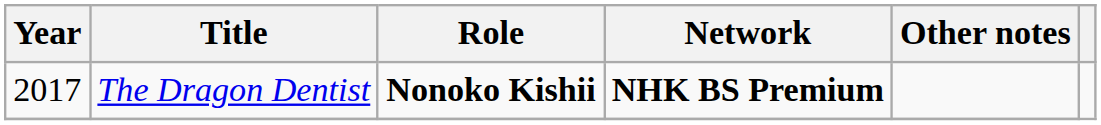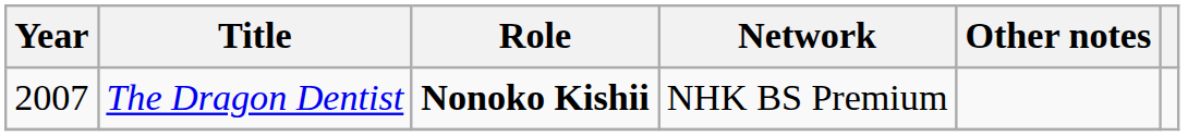The Dragon Dentist | Year: 2017 -> 2007
The Dragon Dentist | Network: bold -> normal
